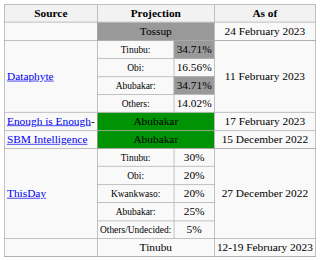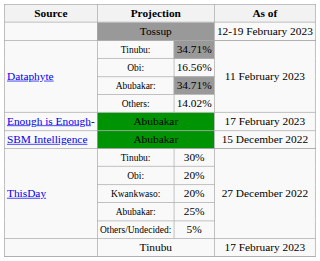Tossup | As of: 24 February 2023 -> 12-19 February 2023
Tinubu | As of: 12-19 February 2023 -> 17 February 2023
